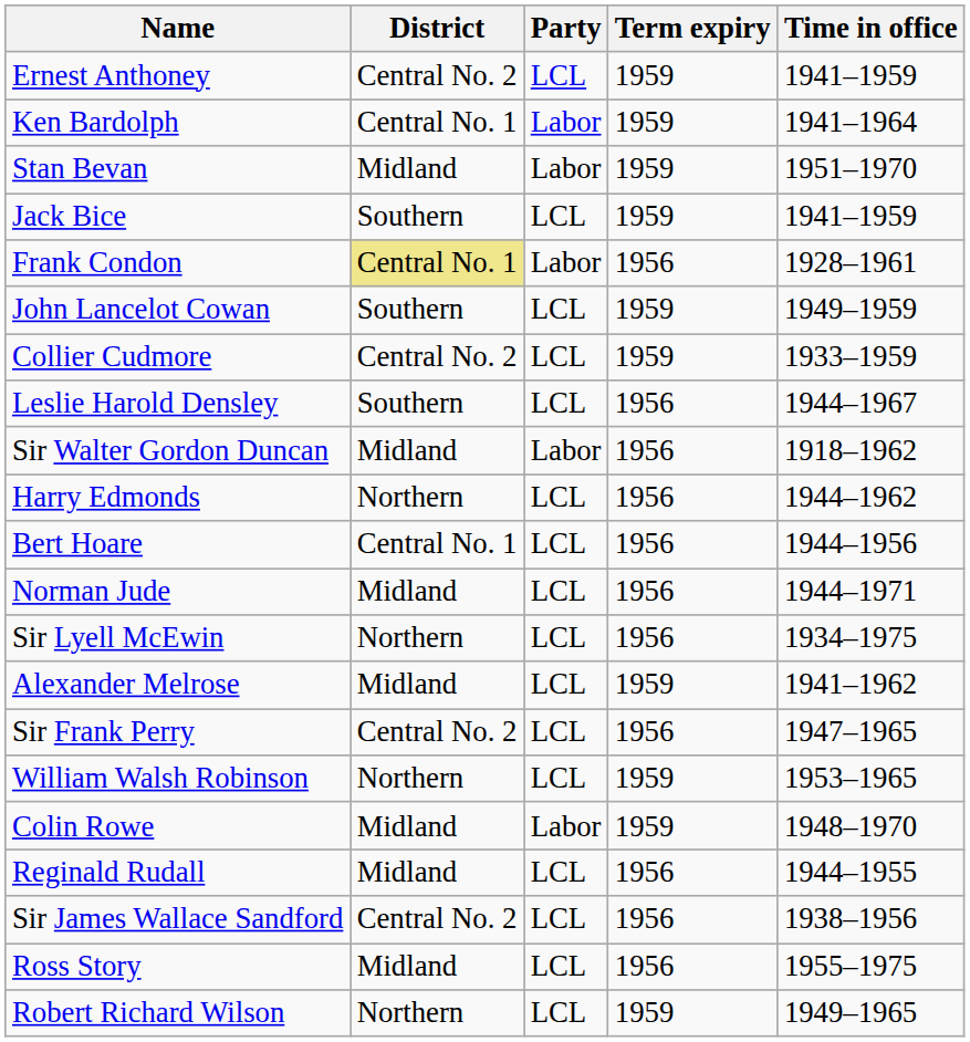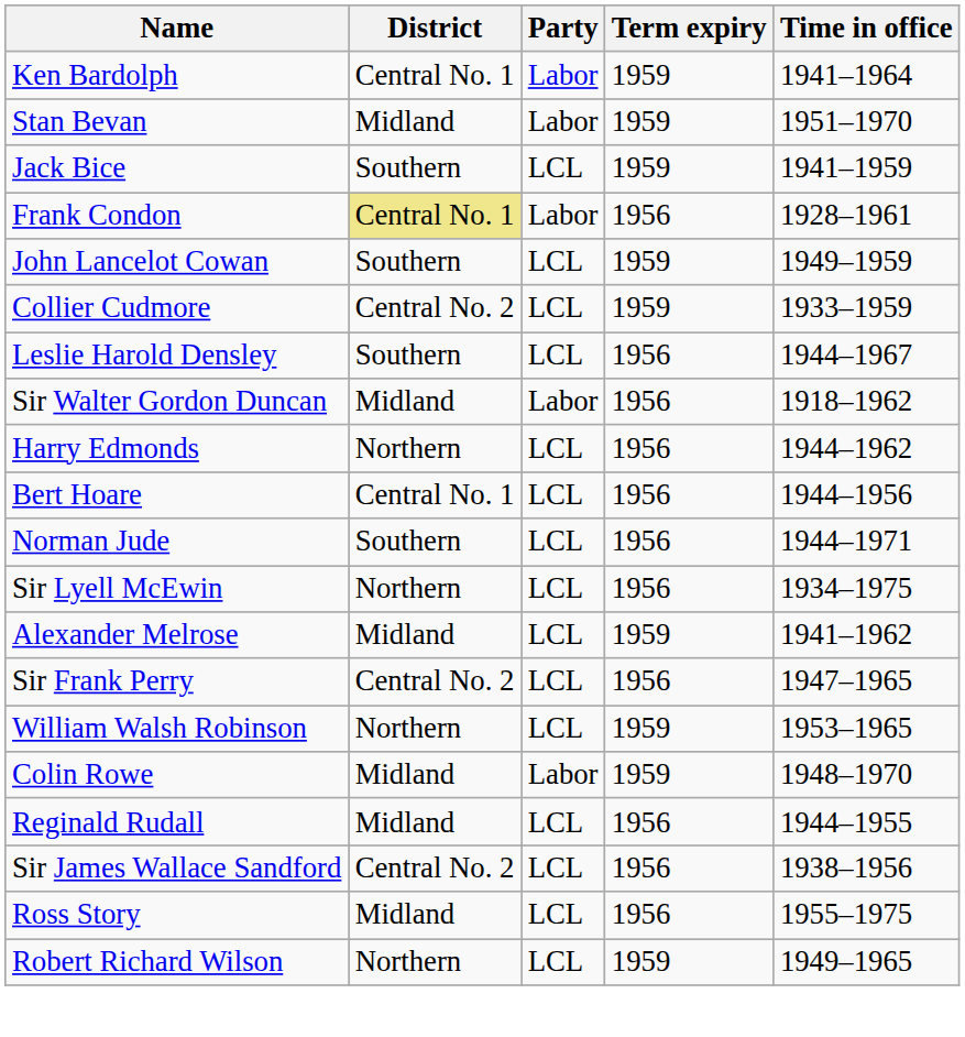- row: Ernest Anthoney | Central No. 2 | LCL | 1959 | 1941–1959
Norman Jude | District: Midland -> Southern
